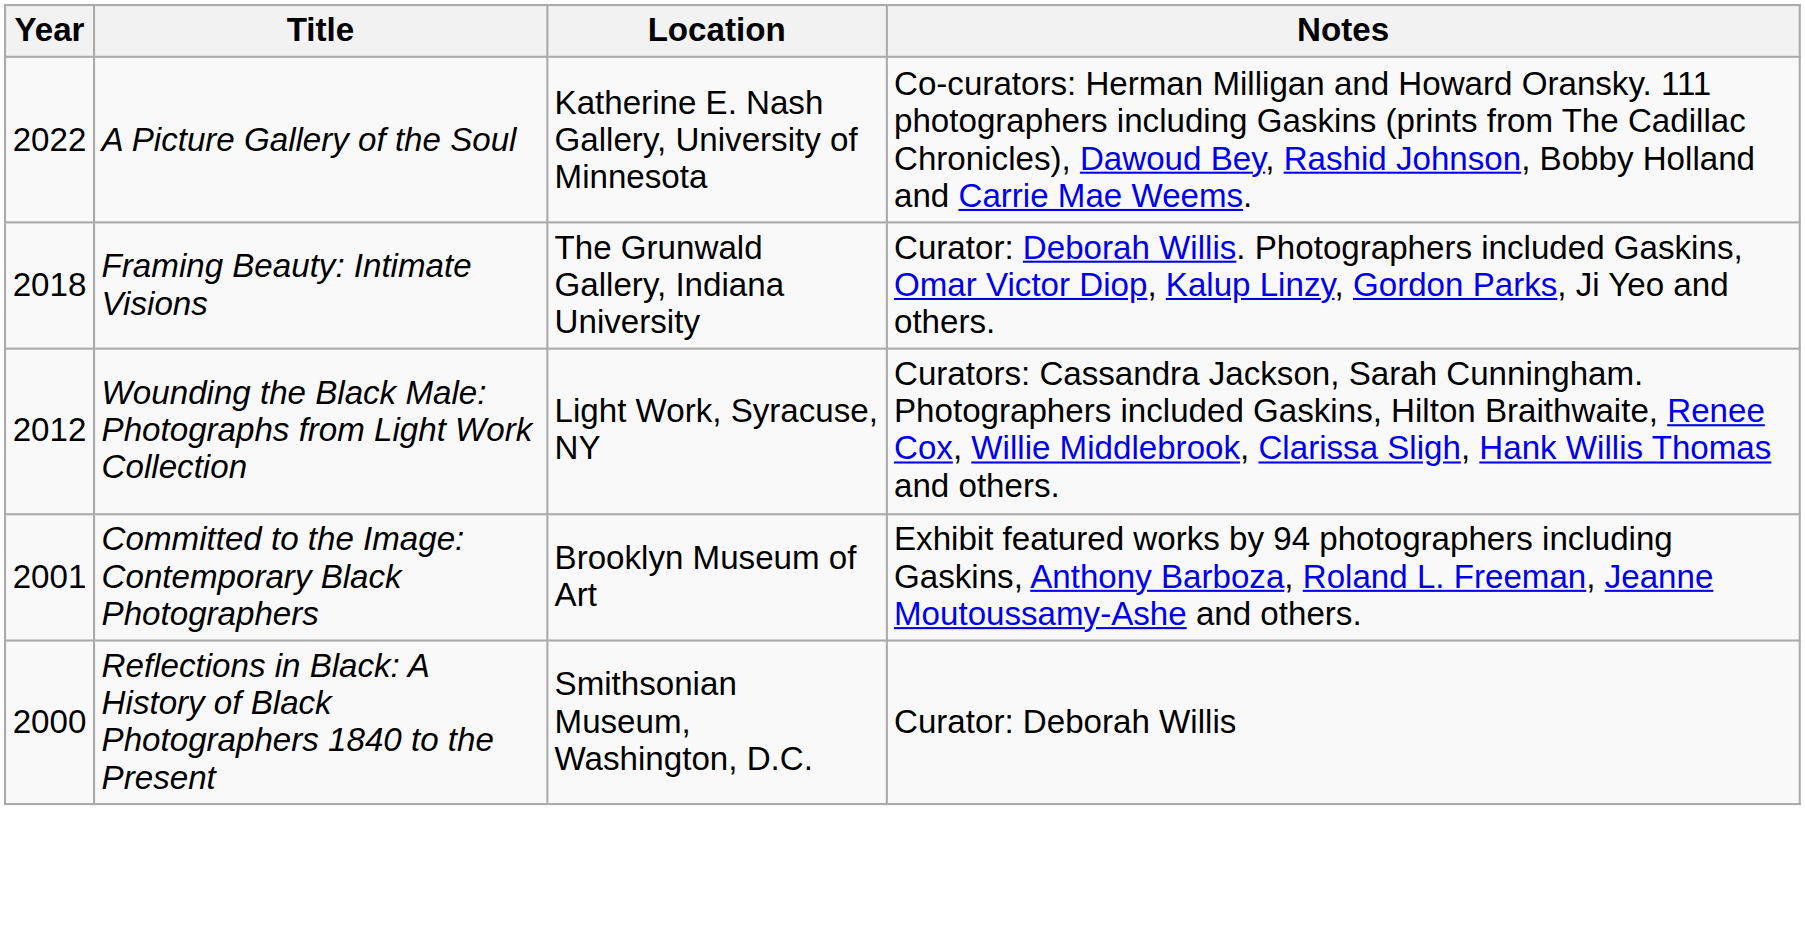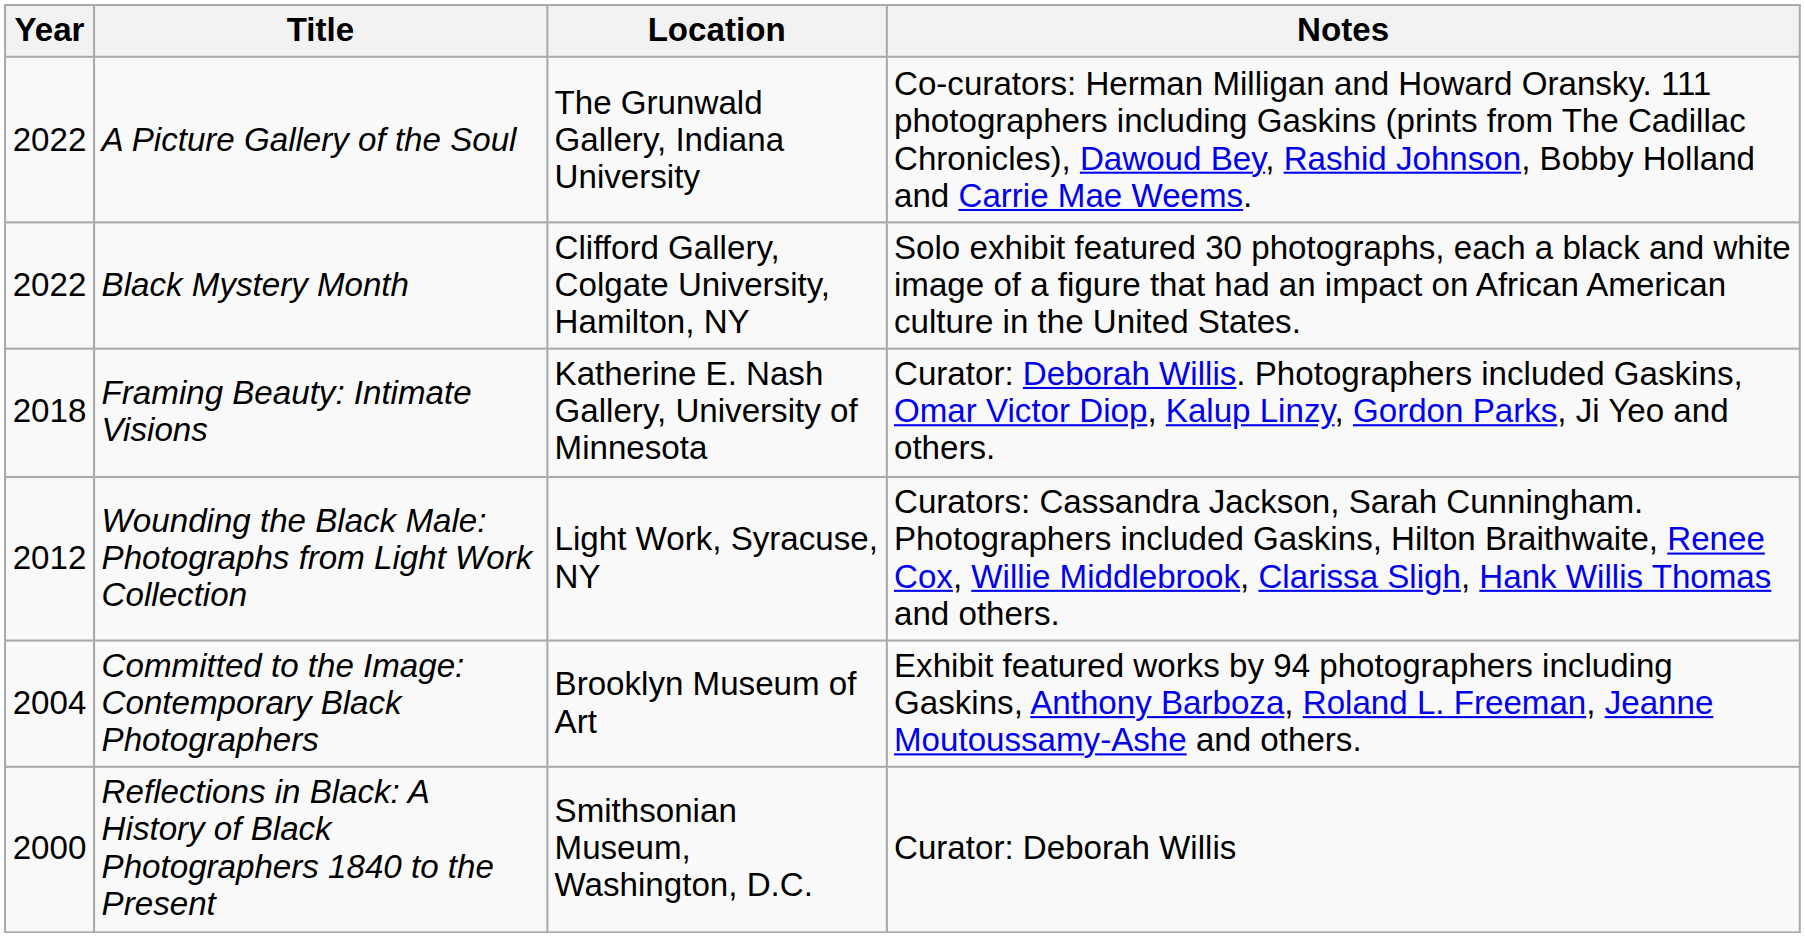A Picture Gallery of the Soul | Location: Katherine E. Nash Gallery, University of Minnesota -> The Grunwald Gallery, Indiana University
+ row: 2022 | Black Mystery Month | Clifford Gallery, Colgate University, Hamilton, NY | Solo exhibit featured 30 photographs, each a black and white image of a figure that had an impact on African American culture in the United States.
Framing Beauty: Intimate Visions | Location: The Grunwald Gallery, Indiana University -> Katherine E. Nash Gallery, University of Minnesota
Committed to the Image: Contemporary Black Photographers | Year: 2001 -> 2004
